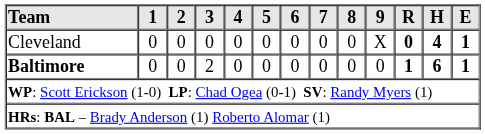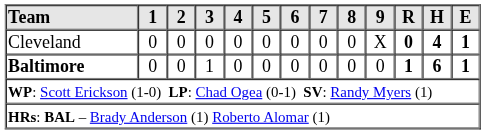Baltimore | 3: 2 -> 1
